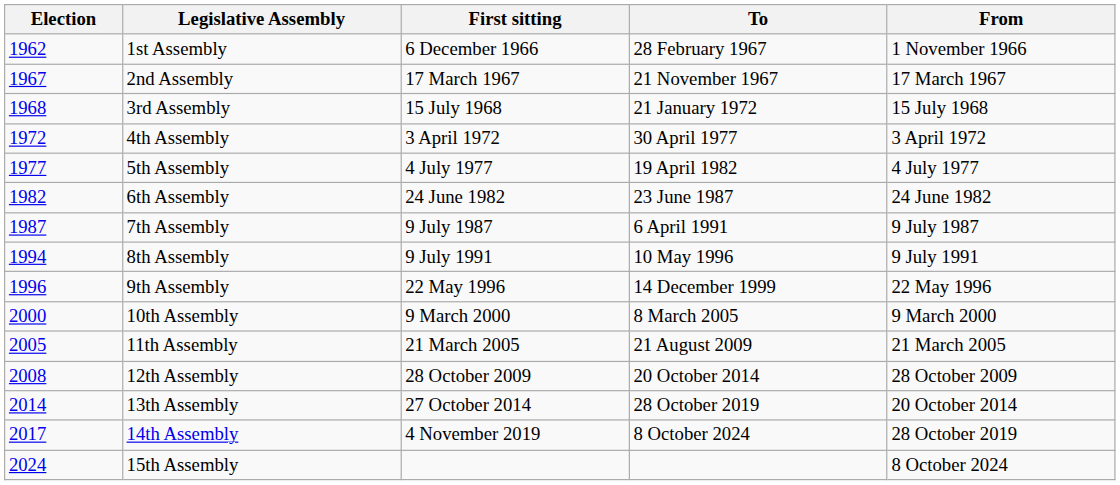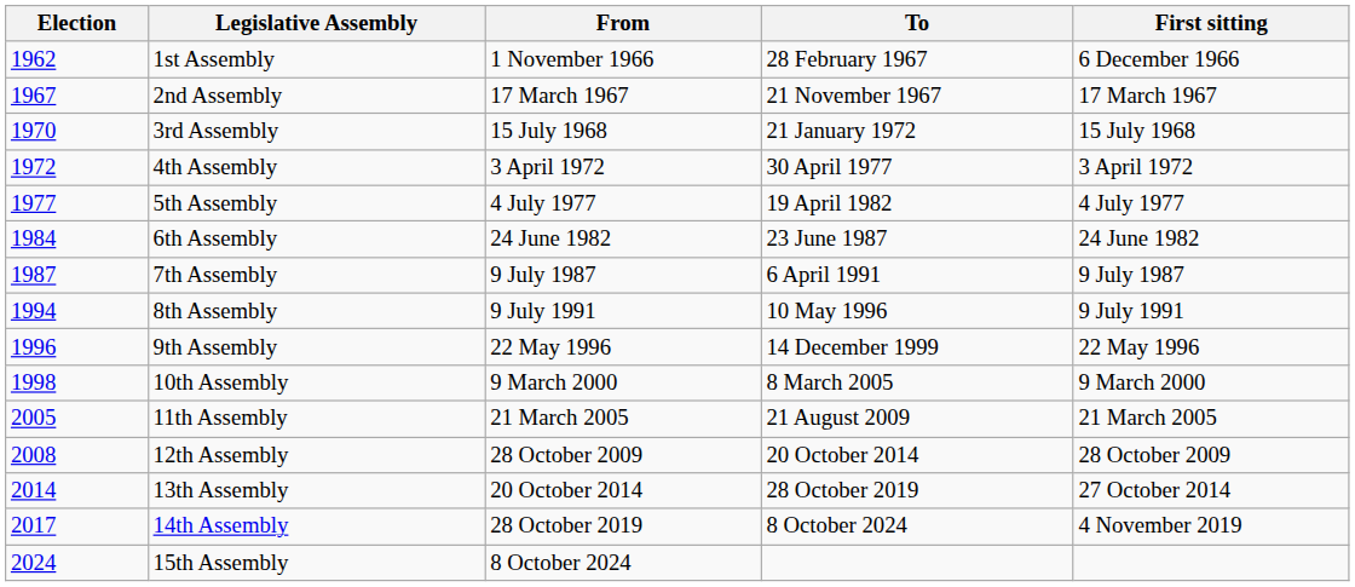columns swapped: From <-> First sitting
3rd Assembly | Election: 1968 -> 1970
6th Assembly | Election: 1982 -> 1984
10th Assembly | Election: 2000 -> 1998
